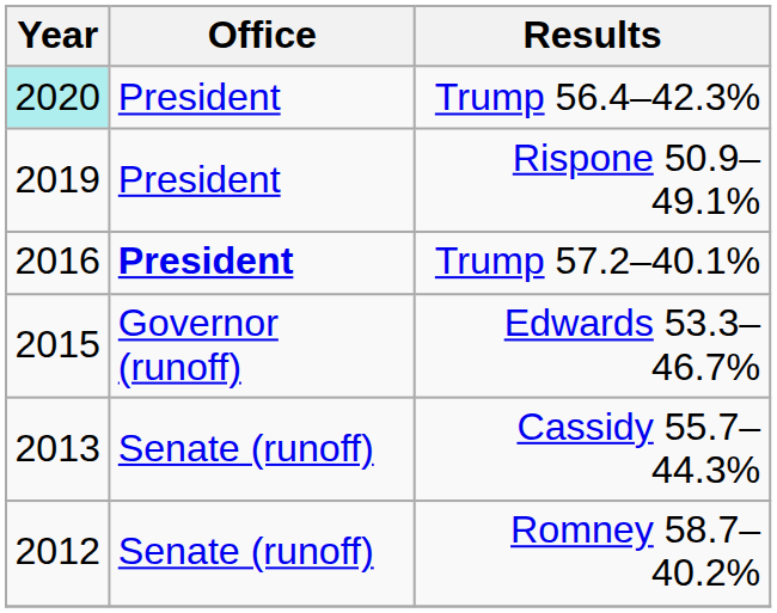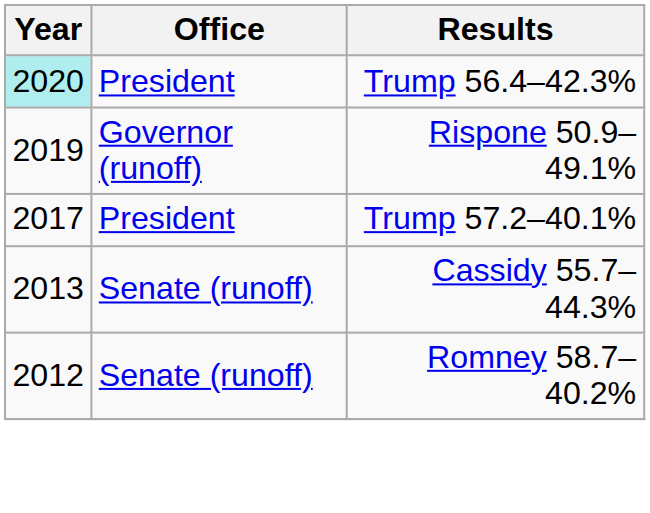Rispone 50.9–49.1% | Office: President -> Governor (runoff)
Trump 57.2–40.1% | Year: 2016 -> 2017
Trump 57.2–40.1% | Office: bold -> normal
- row: 2015 | Governor (runoff) | Edwards 53.3–46.7%
